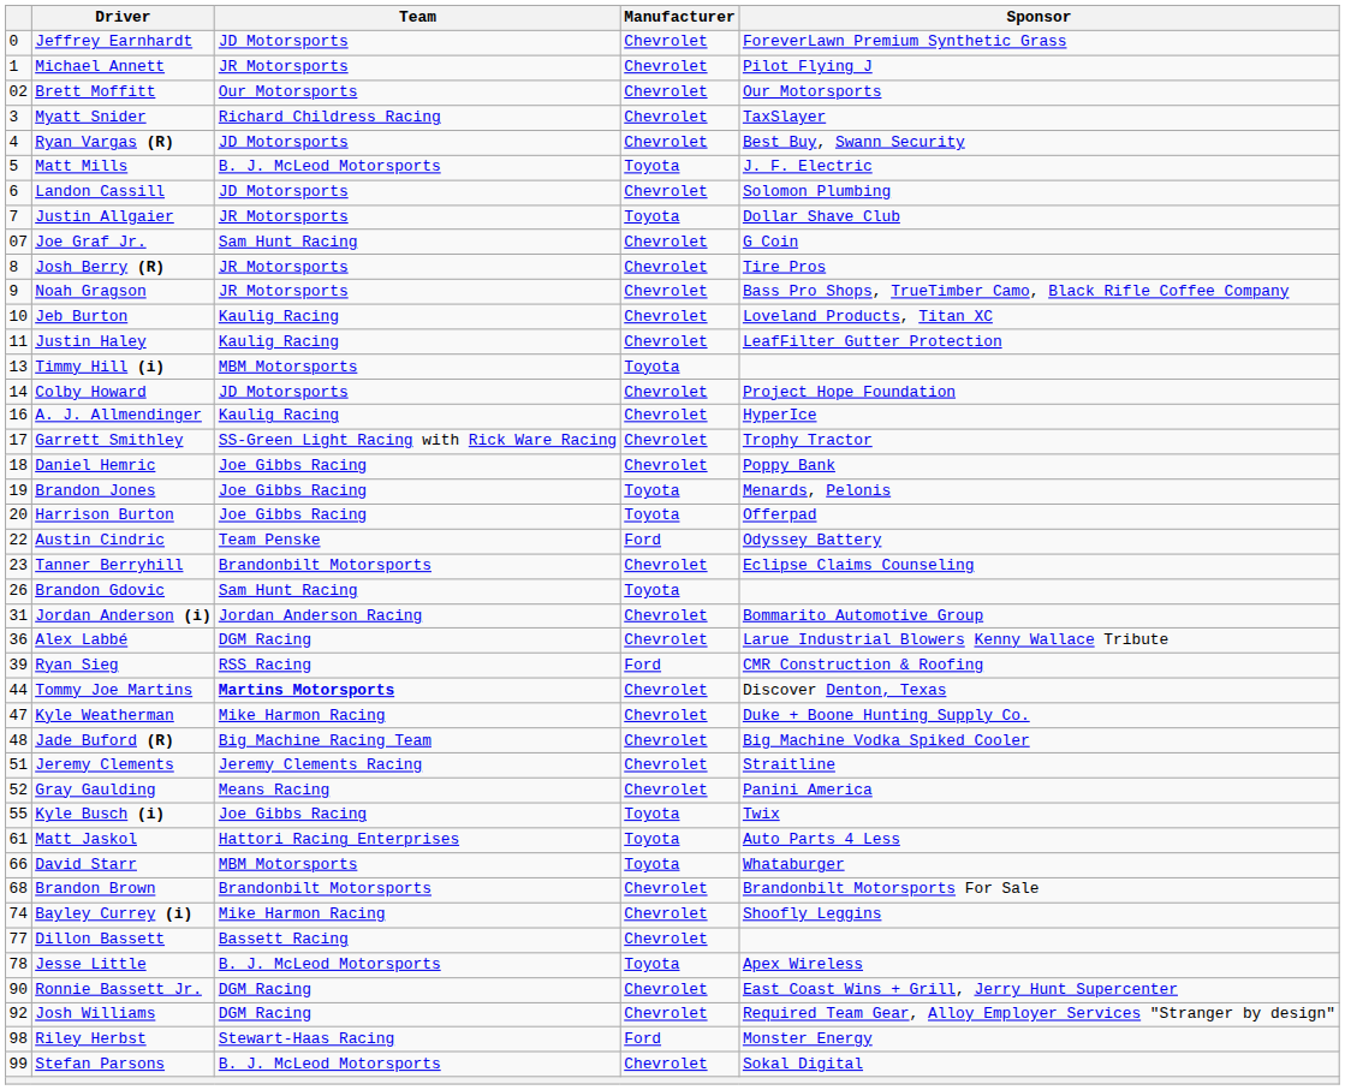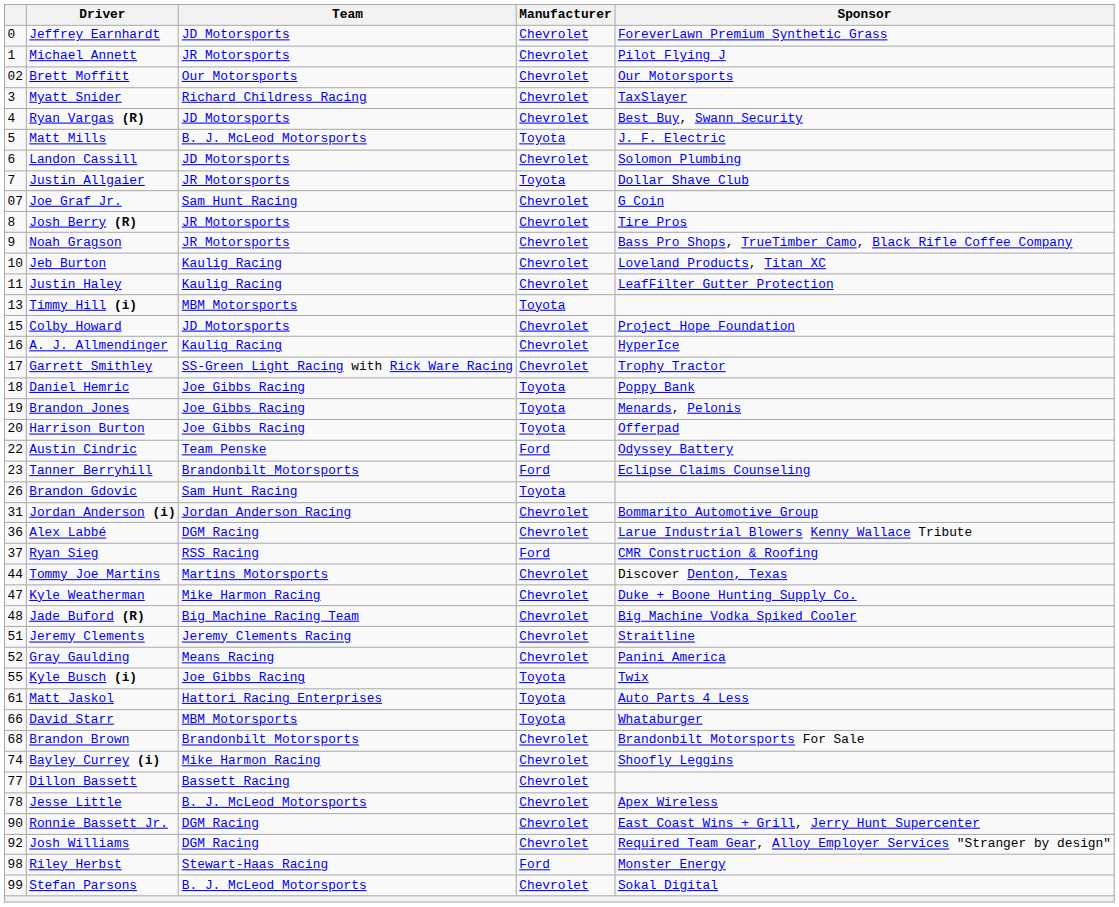Colby Howard | column 1: 14 -> 15
Daniel Hemric | Manufacturer: Chevrolet -> Toyota
Tanner Berryhill | Manufacturer: Chevrolet -> Ford
Ryan Sieg | column 1: 39 -> 37
Tommy Joe Martins | Team: bold -> normal
Jesse Little | Manufacturer: Toyota -> Chevrolet
